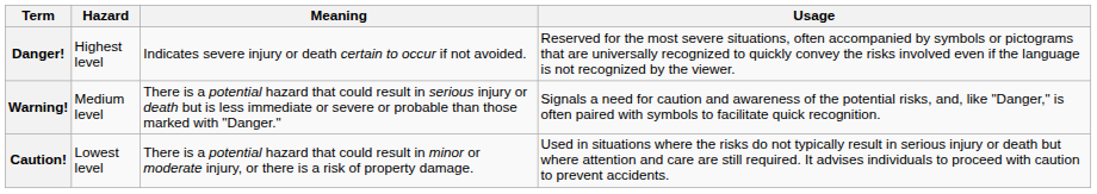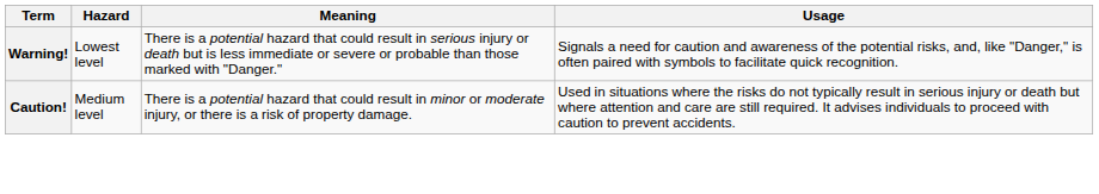- row: Danger! | Highest level | Indicates severe injury or death certain to occur if not avoided. | Reserved for the most severe situations, often accompanied by symbols or pictograms that are universally recognized to quickly convey the risks involved even if the language is not recognized by the viewer.
Warning! | Hazard: Medium level -> Lowest level
Caution! | Hazard: Lowest level -> Medium level
